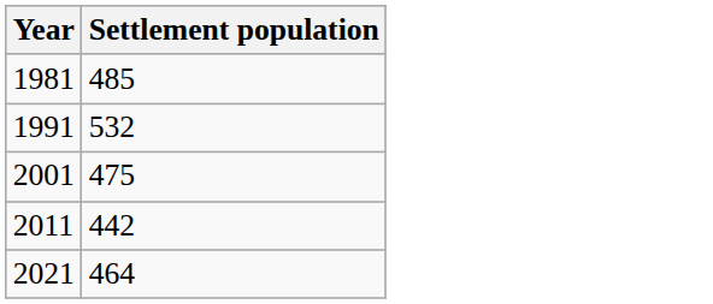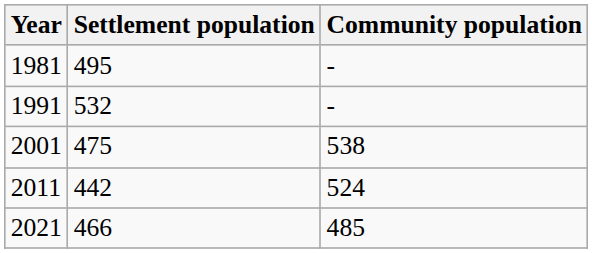+ column: Community population | - | - | 538 | 524 | 485
1981 | Settlement population: 485 -> 495
2021 | Settlement population: 464 -> 466
